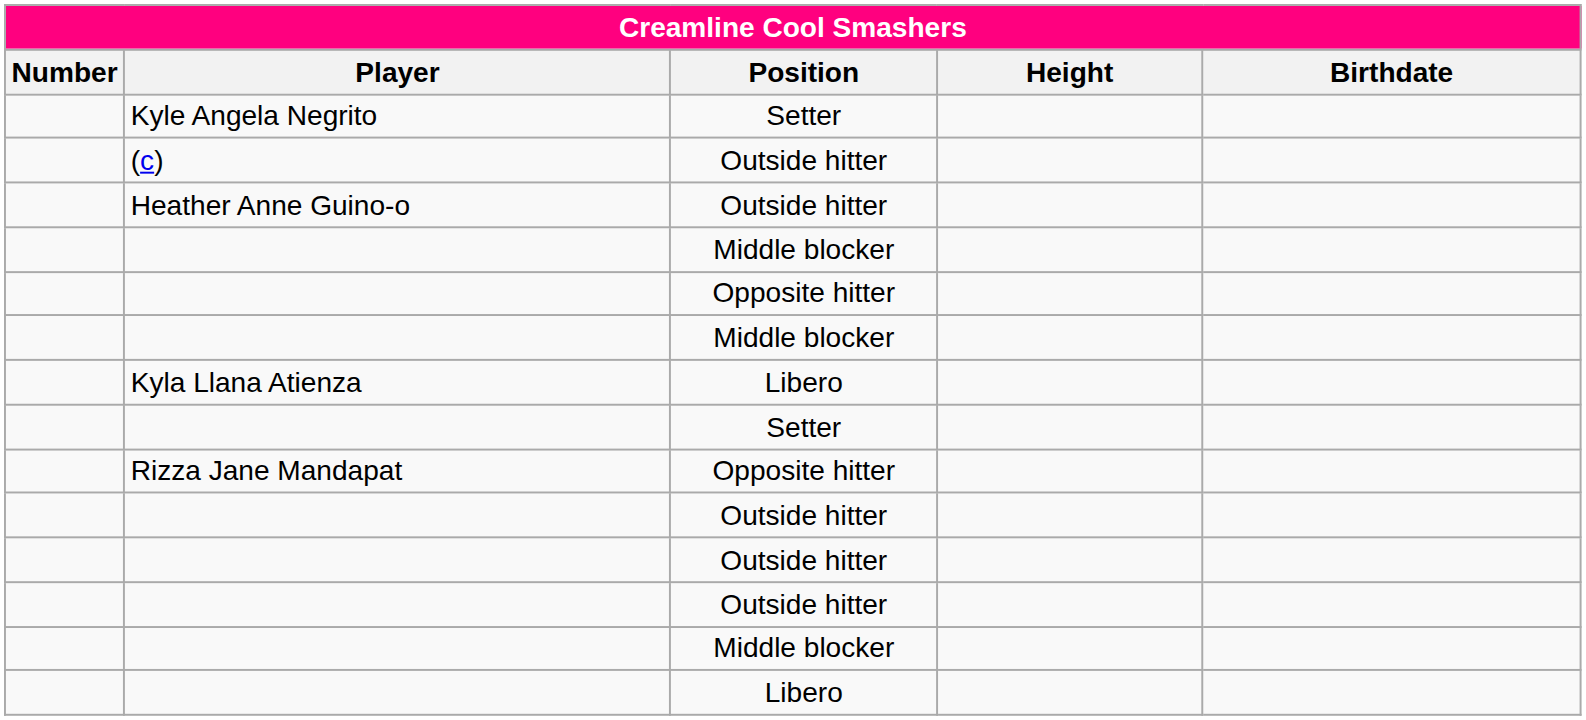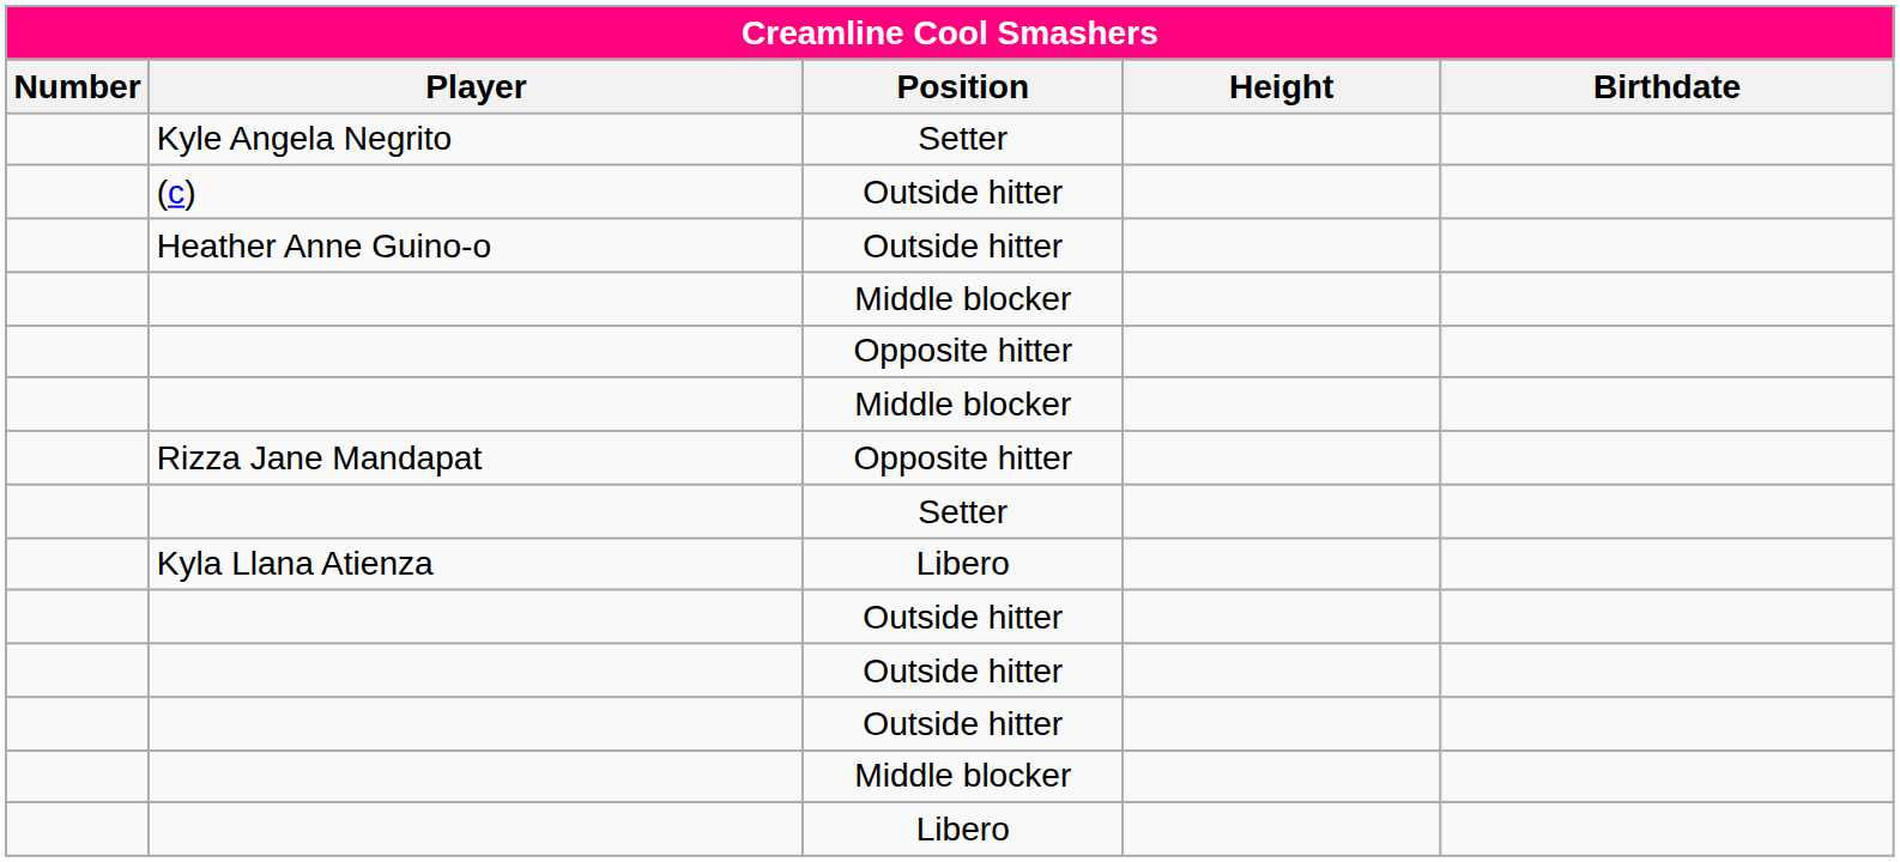rows swapped: Kyla Llana Atienza <-> Rizza Jane Mandapat
